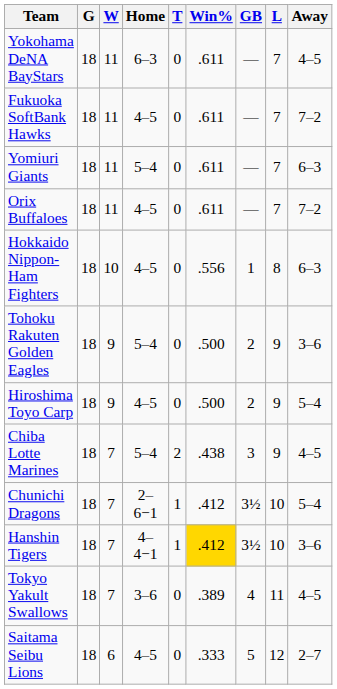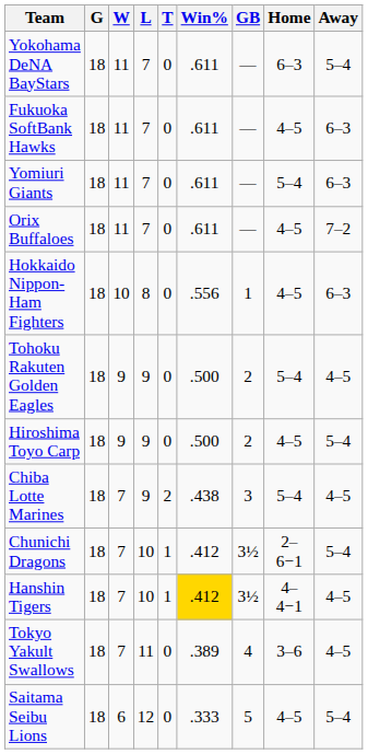columns swapped: L <-> Home
Yokohama DeNA BayStars | Away: 4–5 -> 5–4
Fukuoka SoftBank Hawks | Away: 7–2 -> 6–3
Tohoku Rakuten Golden Eagles | Away: 3–6 -> 4–5
Hanshin Tigers | Away: 3–6 -> 4–5
Saitama Seibu Lions | Away: 2–7 -> 5–4
